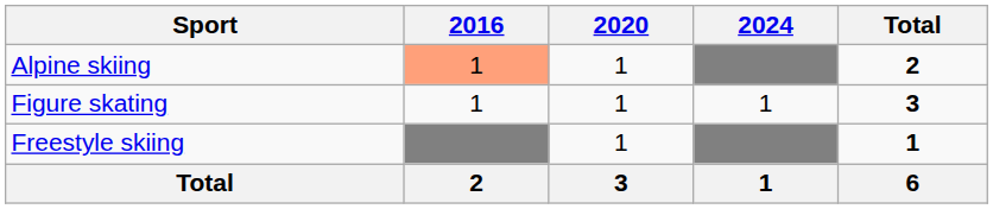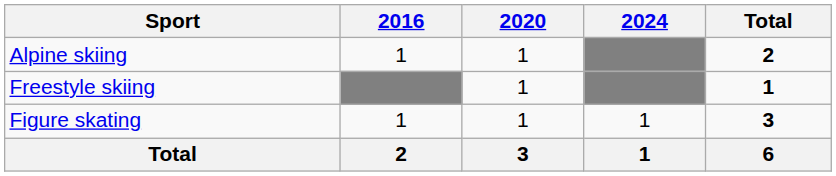Alpine skiing | 2016: lightsalmon background -> no background
rows swapped: Figure skating <-> Freestyle skiing
